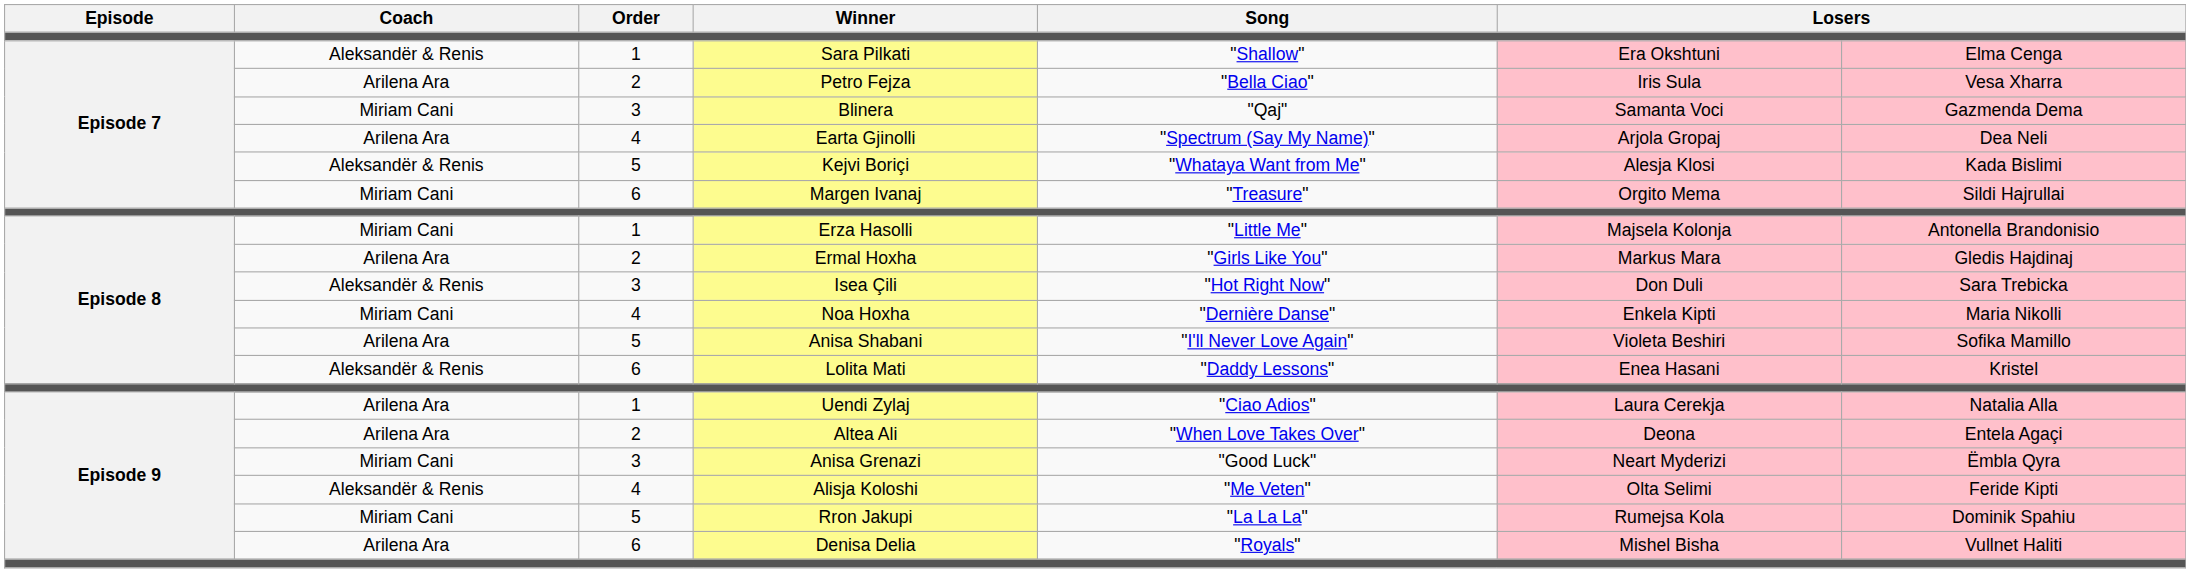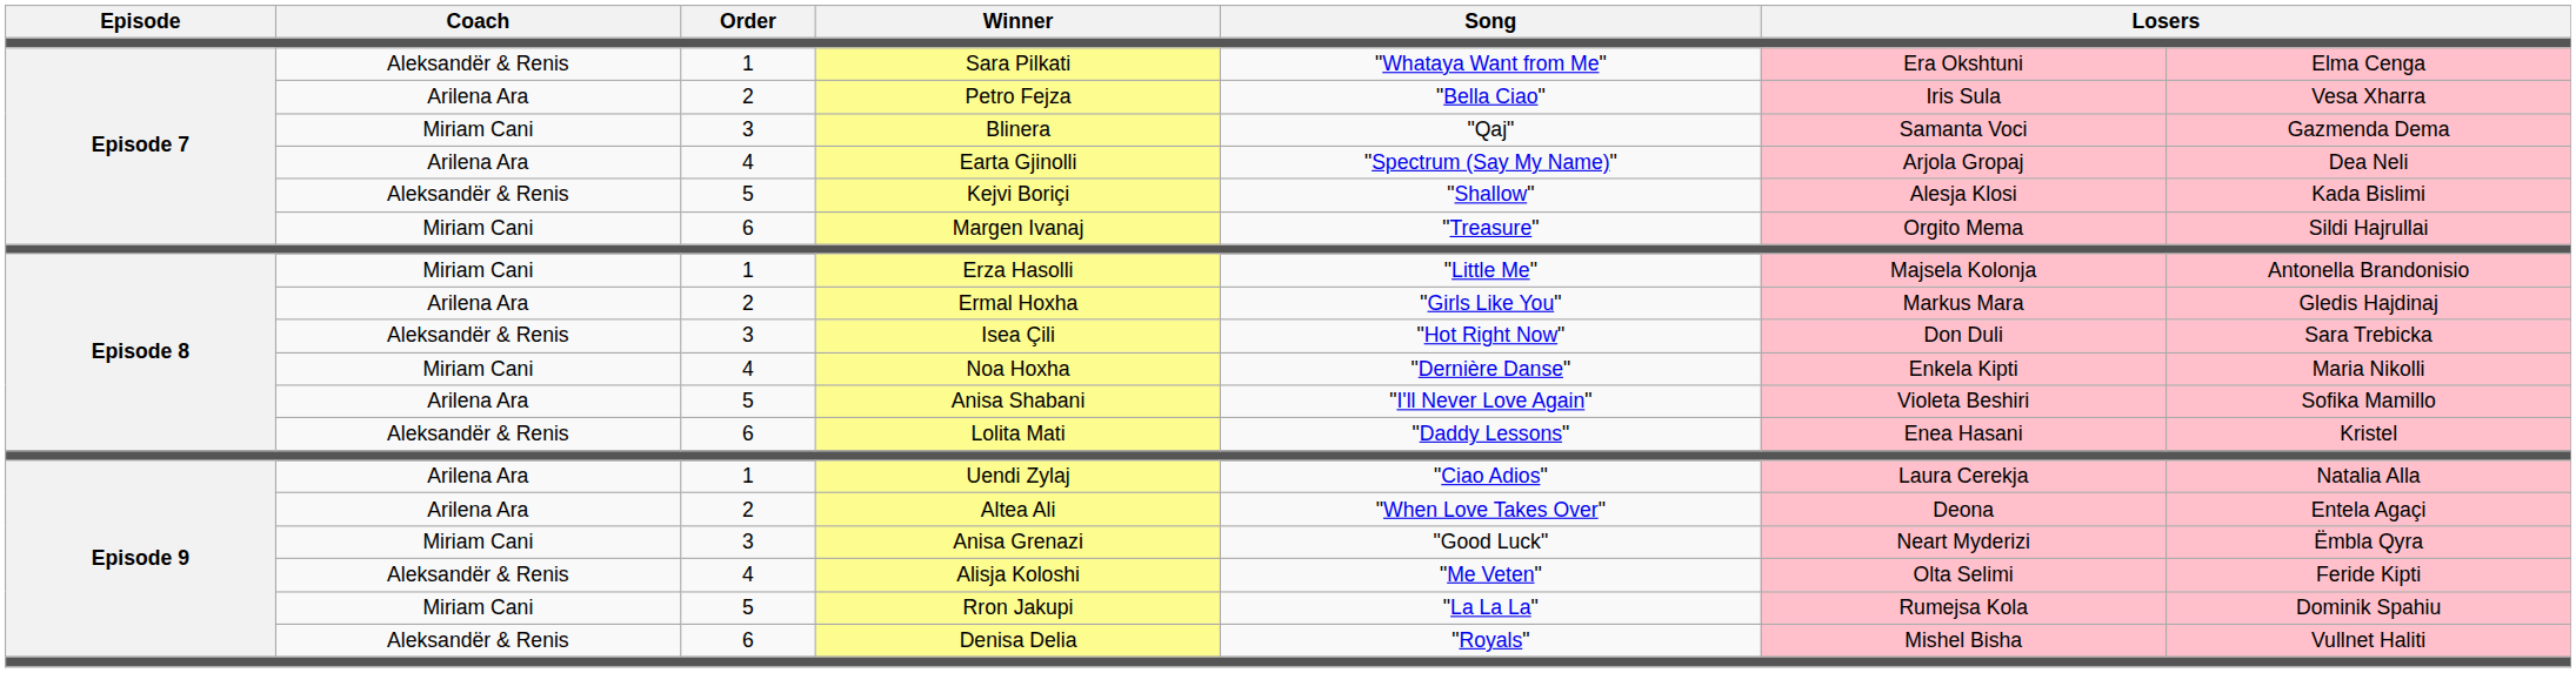Sara Pilkati | Song: "Shallow" -> "Whataya Want from Me"
Kejvi Boriçi | Song: "Whataya Want from Me" -> "Shallow"
Denisa Delia | Coach: Arilena Ara -> Aleksandër & Renis
